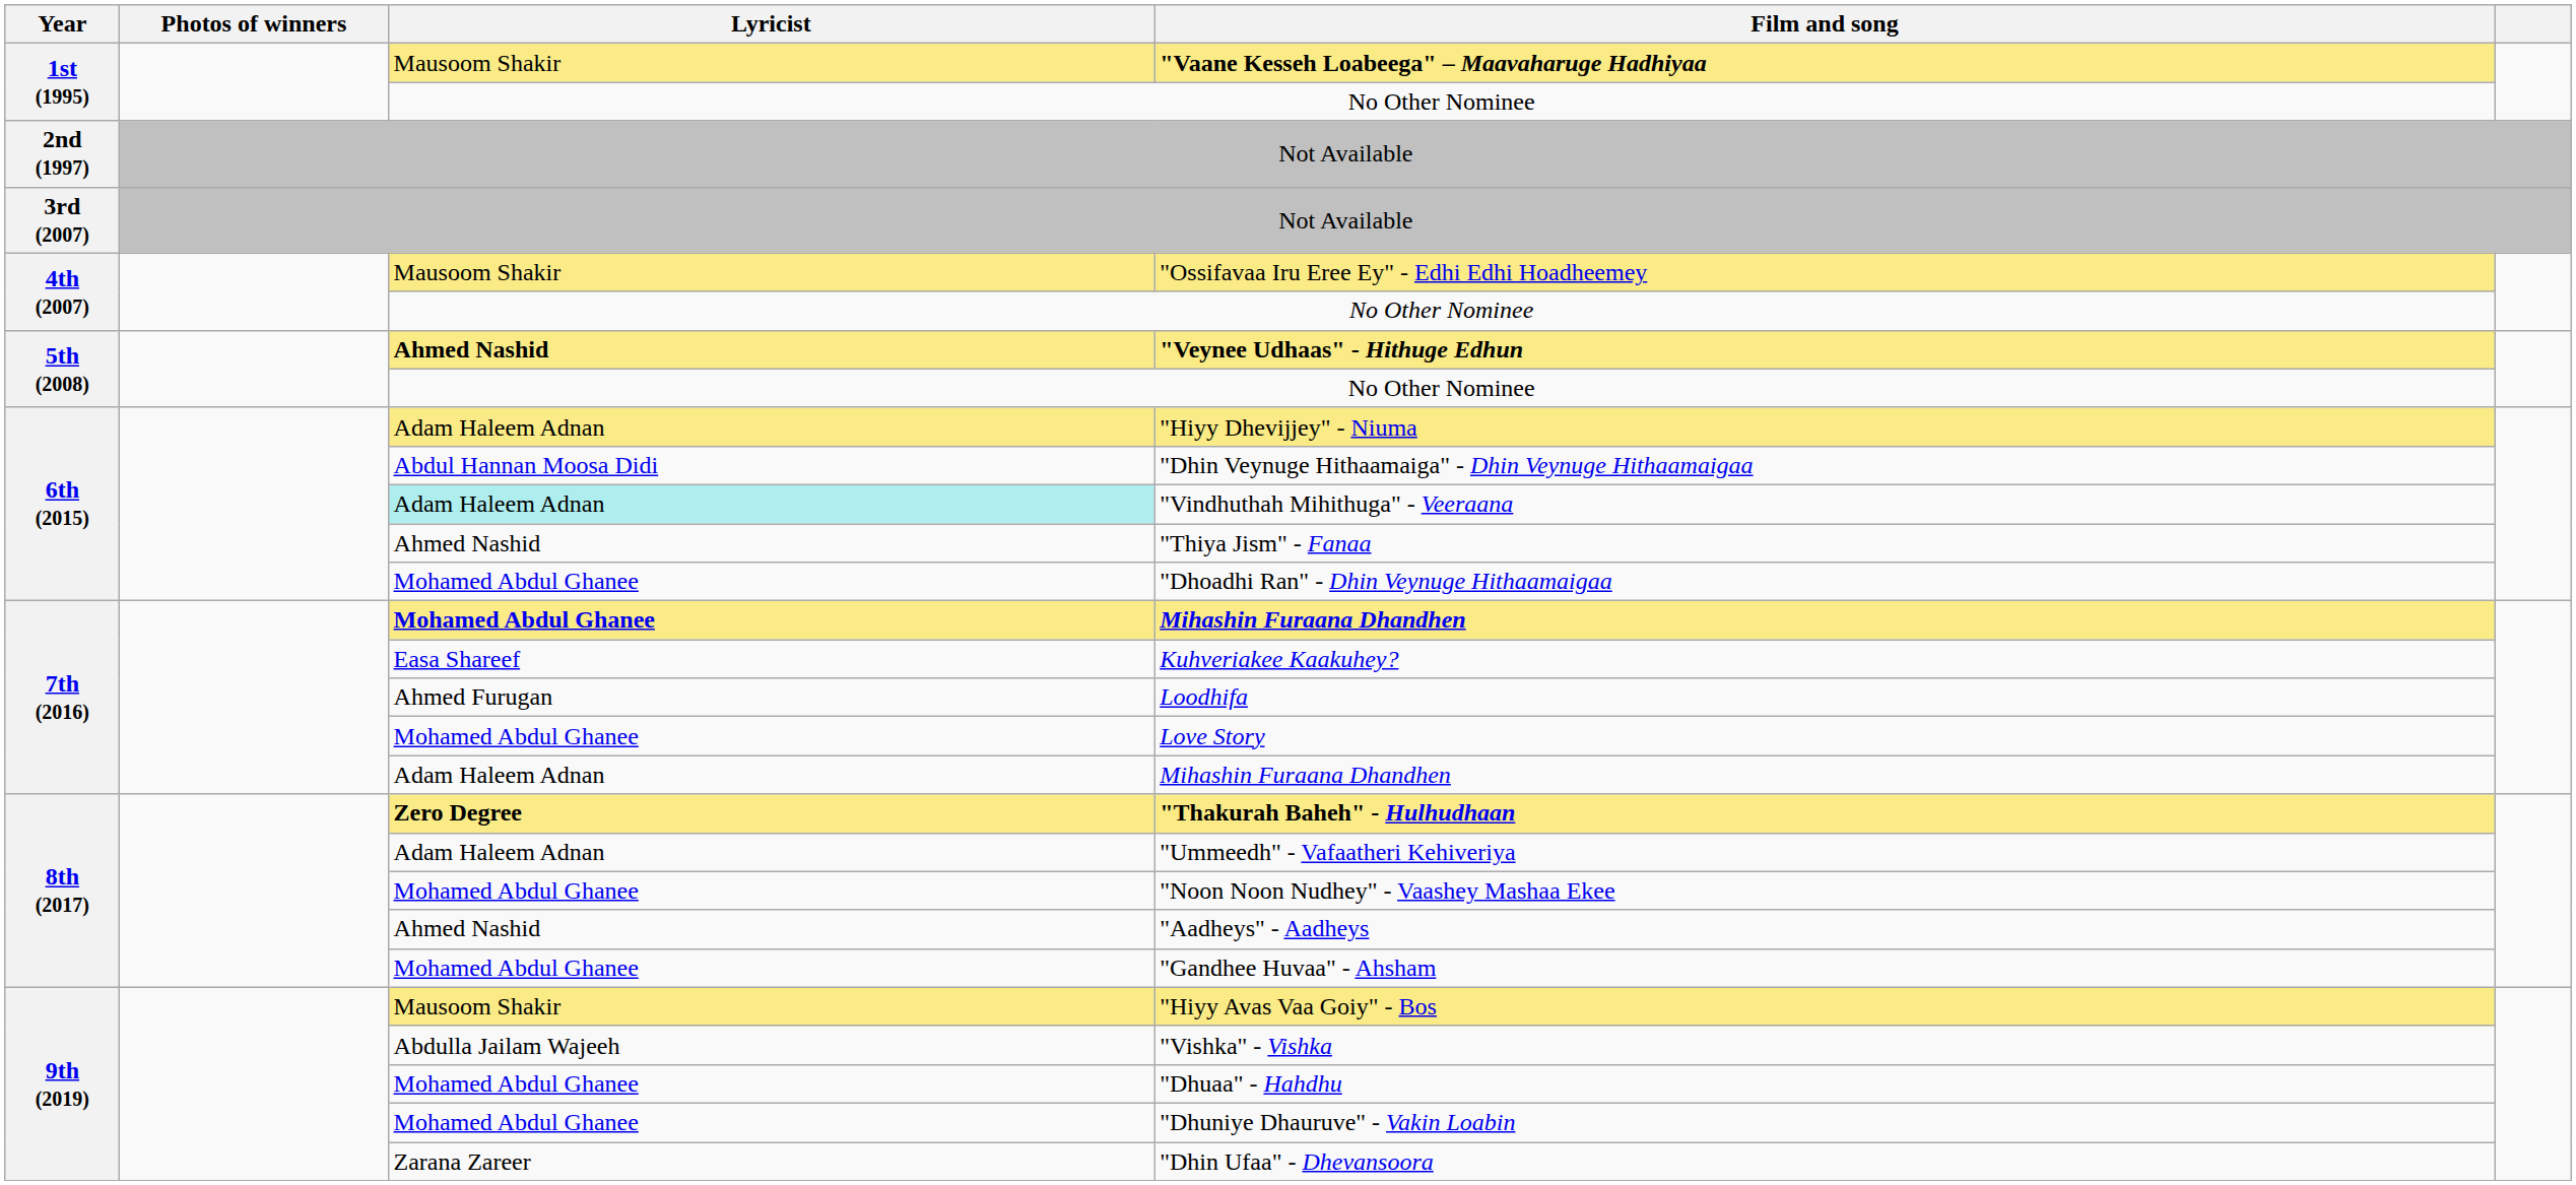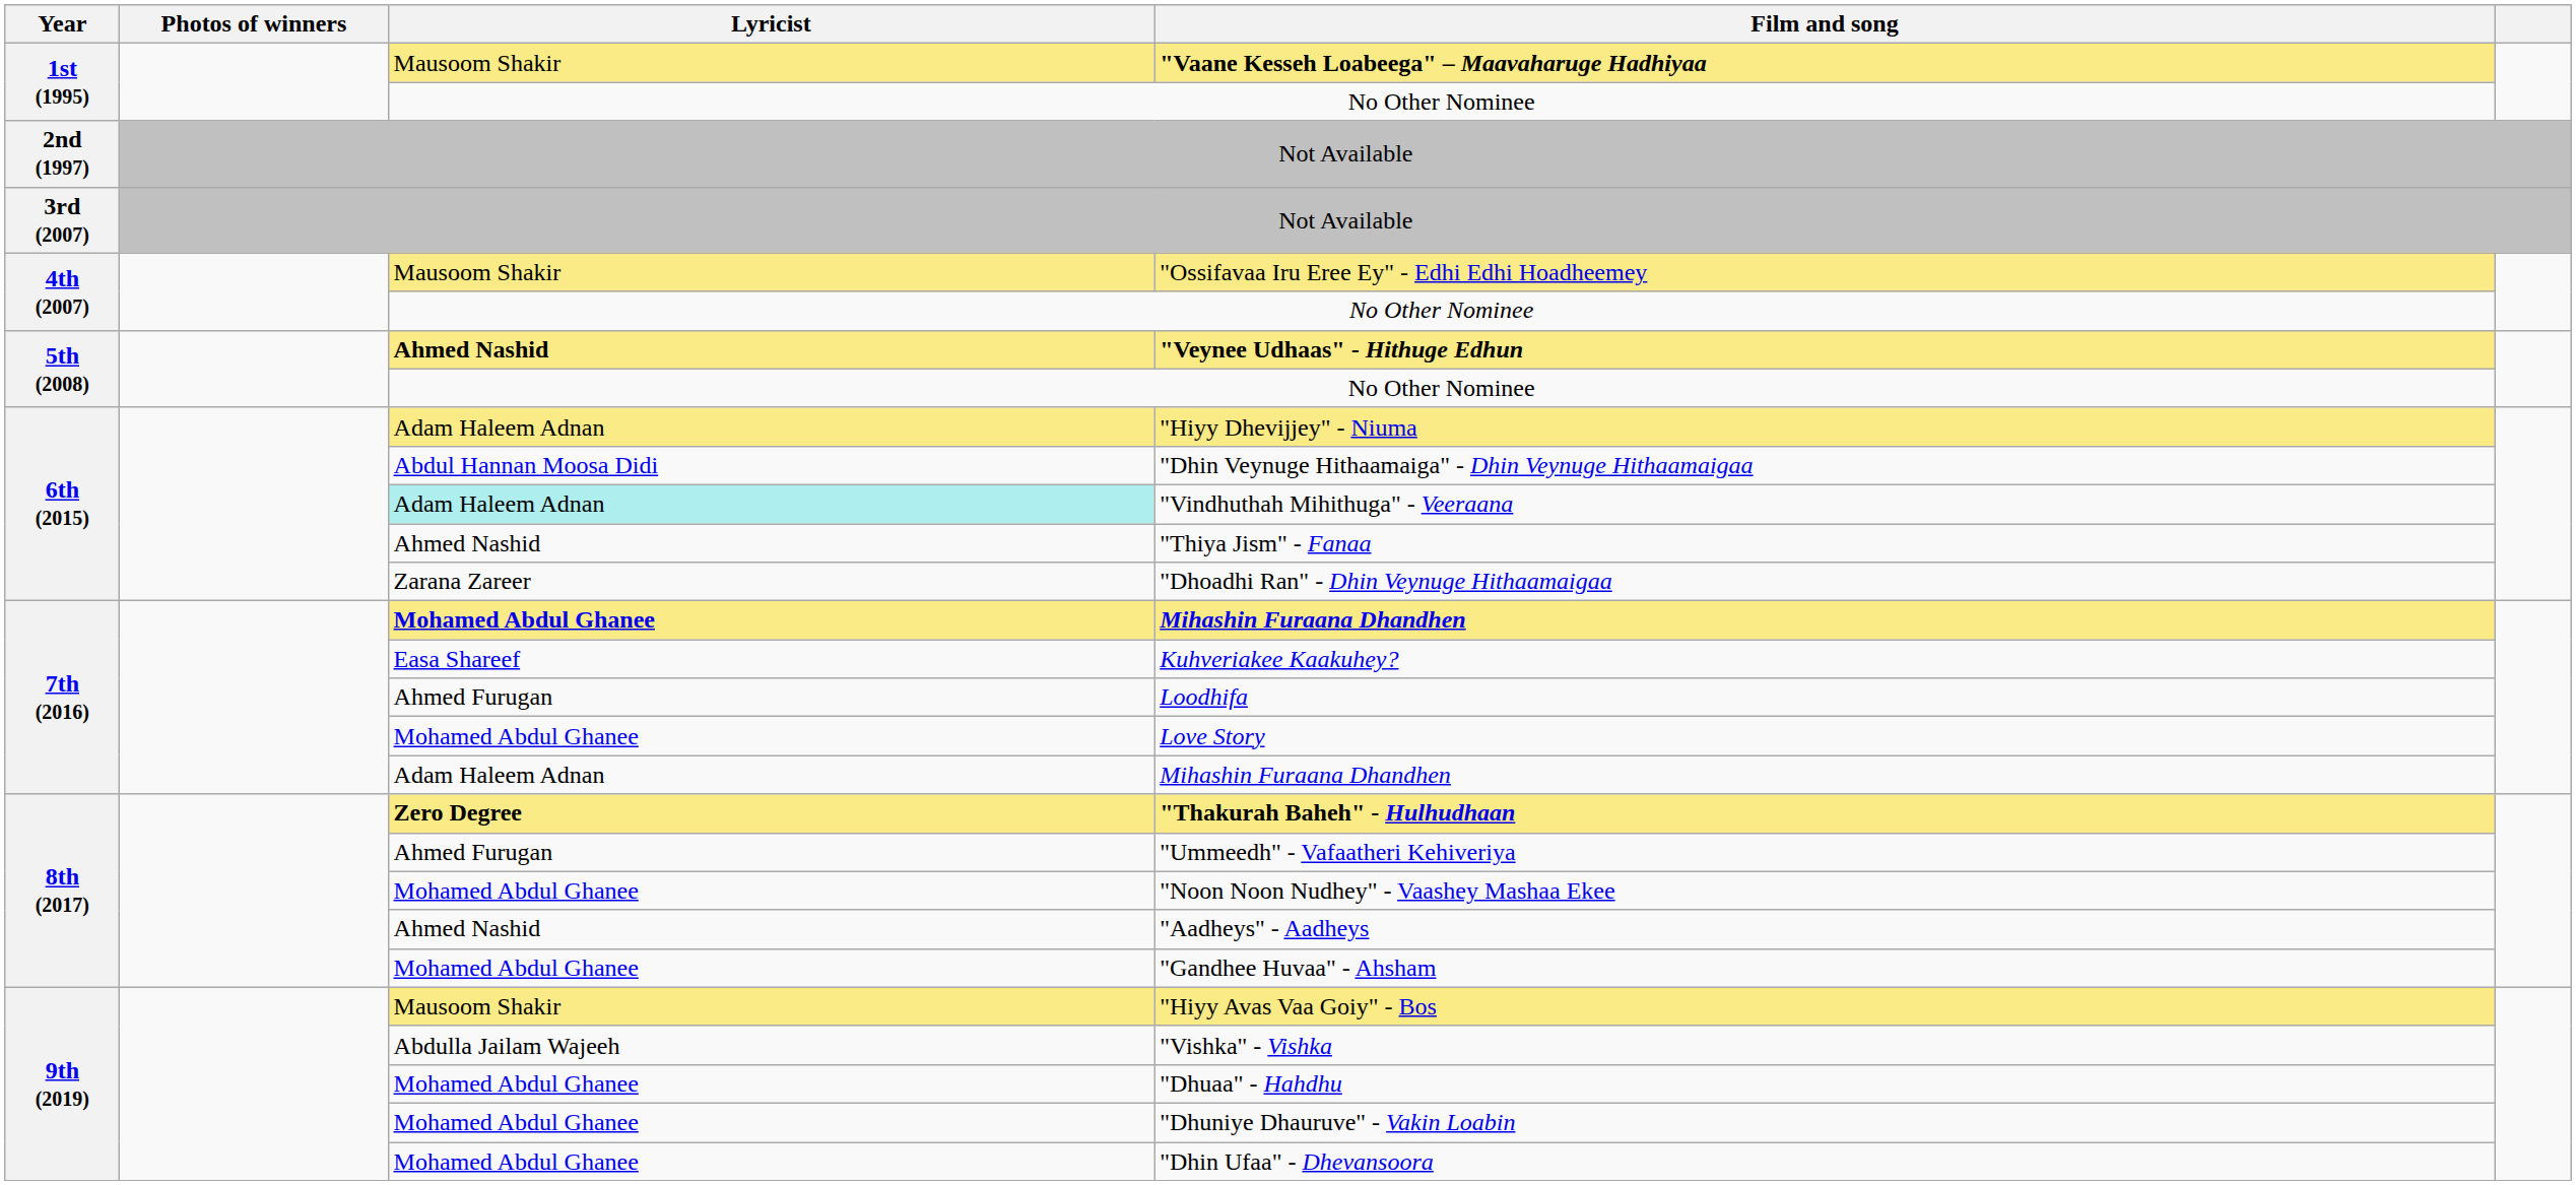"Dhoadhi Ran" - Dhin Veynuge Hithaamaigaa | Lyricist: Mohamed Abdul Ghanee -> Zarana Zareer
"Ummeedh" - Vafaatheri Kehiveriya | Lyricist: Adam Haleem Adnan -> Ahmed Furugan
"Dhin Ufaa" - Dhevansoora | Lyricist: Zarana Zareer -> Mohamed Abdul Ghanee
